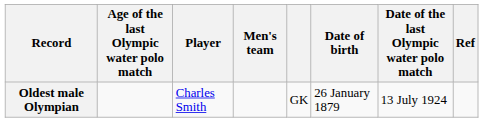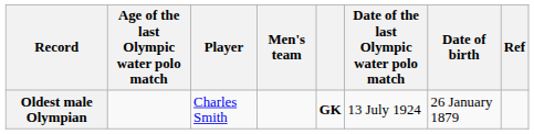columns swapped: Date of birth <-> Date of the last Olympic water polo match
Oldest male Olympian | column 5: normal -> bold
